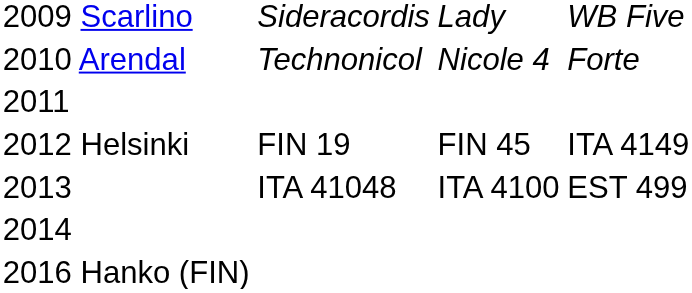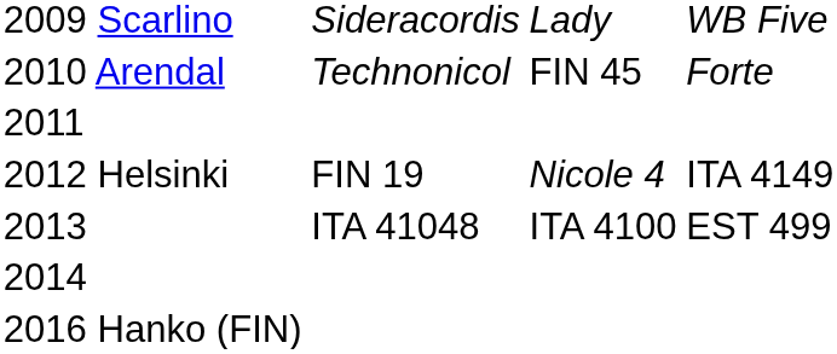2010 Arendal | column 3: Nicole 4 -> FIN 45
2012 Helsinki | column 3: FIN 45 -> Nicole 4
